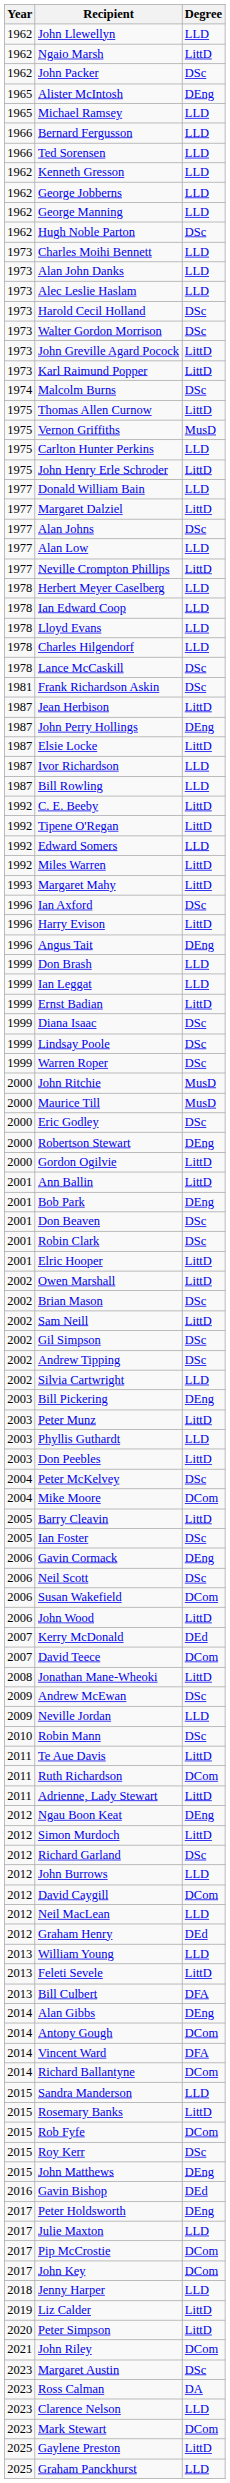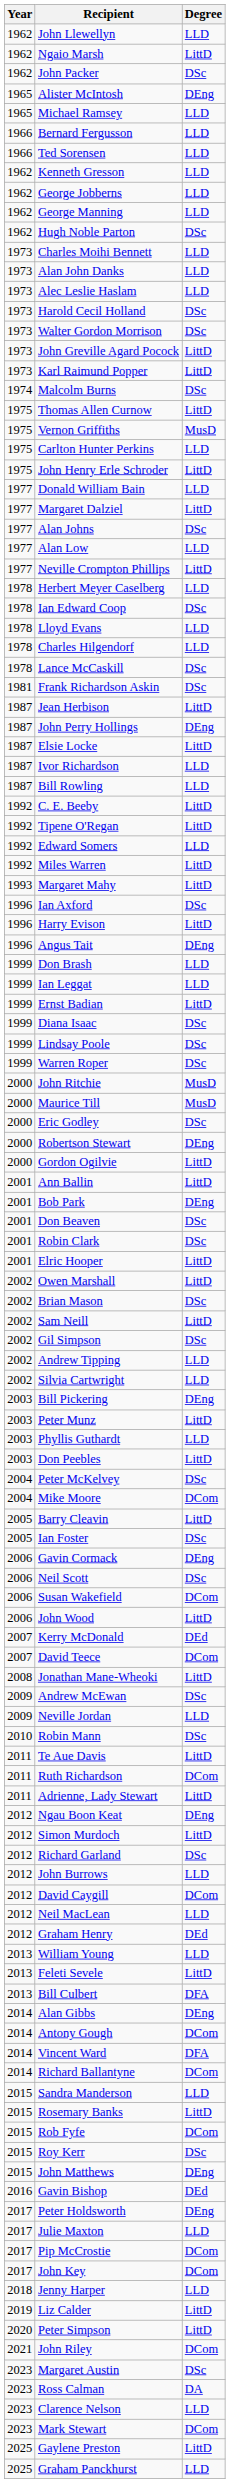Ian Edward Coop | Degree: LLD -> DSc
Andrew Tipping | Degree: DSc -> LLD
